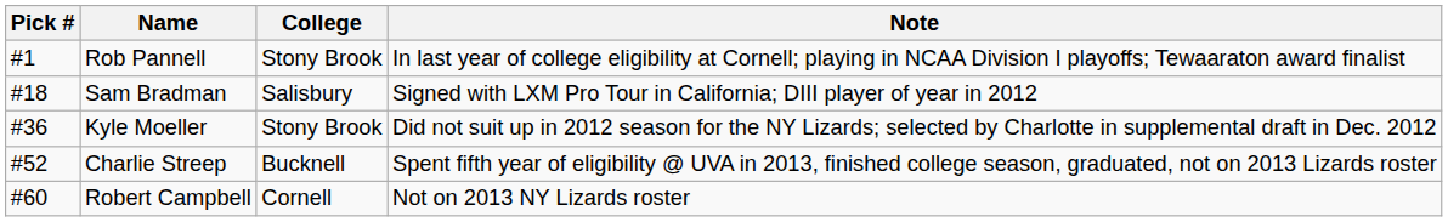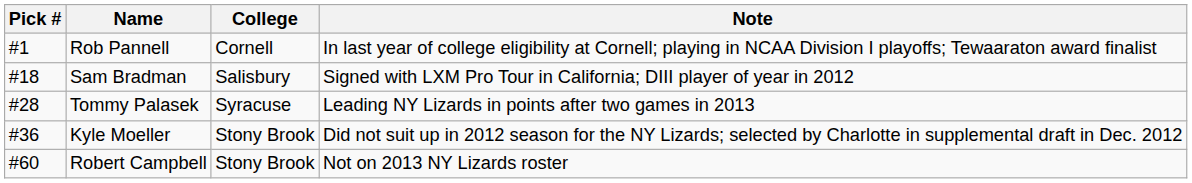Rob Pannell | College: Stony Brook -> Cornell
+ row: #28 | Tommy Palasek | Syracuse | Leading NY Lizards in points after two games in 2013
- row: #52 | Charlie Streep | Bucknell | Spent fifth year of eligibility @ UVA in 2013, finished college season, graduated, not on 2013 Lizards roster
Robert Campbell | College: Cornell -> Stony Brook
